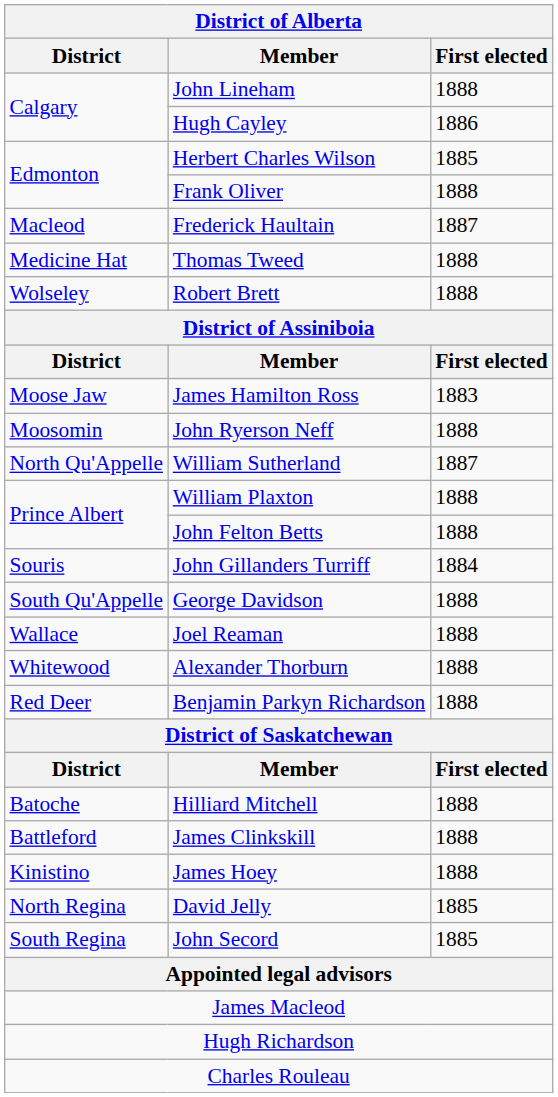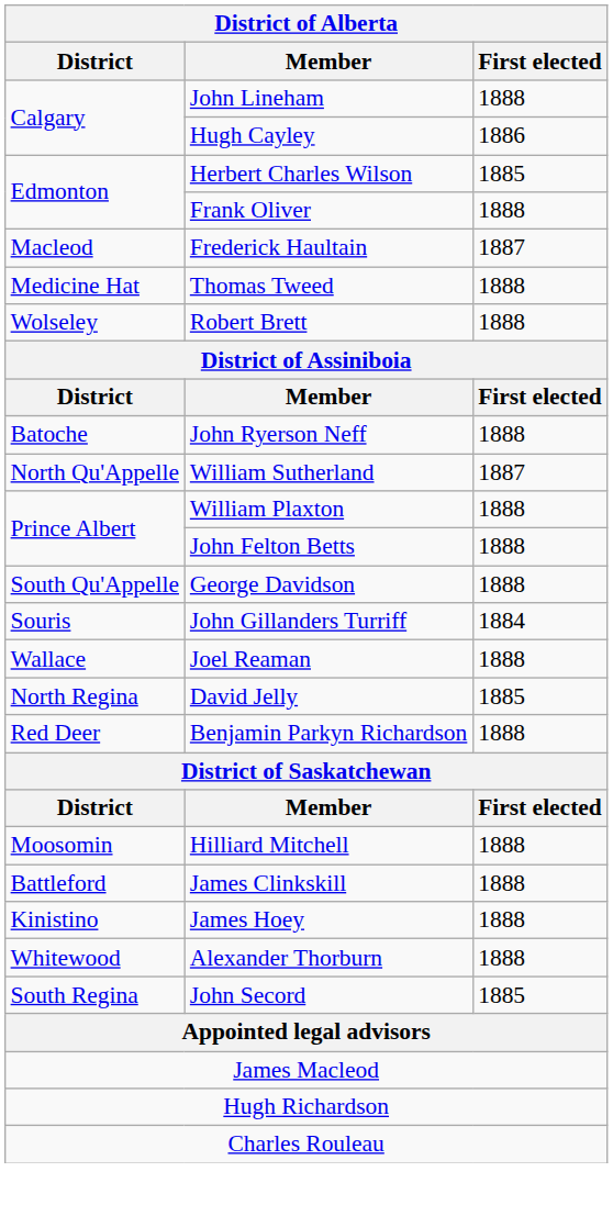- row: Moose Jaw | James Hamilton Ross | 1883
John Ryerson Neff | District: Moosomin -> Batoche
rows swapped: John Gillanders Turriff <-> George Davidson
rows swapped: Alexander Thorburn <-> David Jelly
Hilliard Mitchell | District: Batoche -> Moosomin
